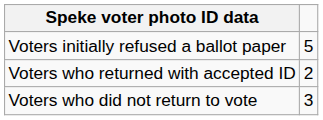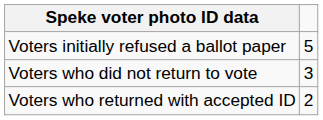rows swapped: Voters who returned with accepted ID <-> Voters who did not return to vote
